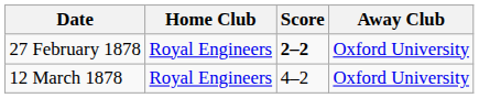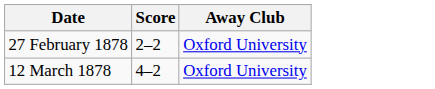- column: Home Club | Royal Engineers | Royal Engineers
27 February 1878 | Score: bold -> normal
